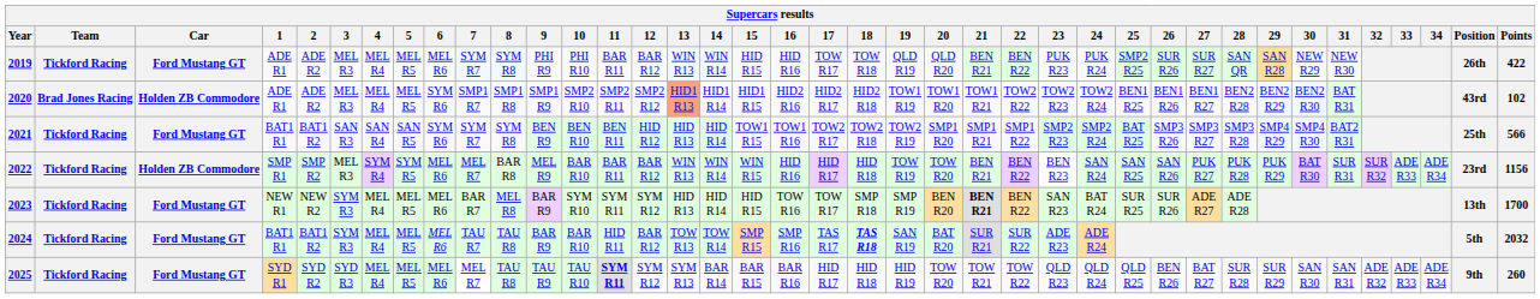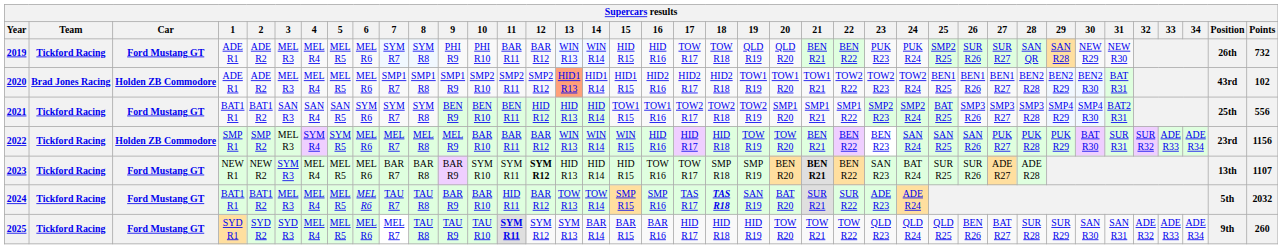2019 | Points: 422 -> 732
2020 | 6: SYM R6 -> MEL R6
2021 | Points: 566 -> 556
2022 | 8: BAR R8 -> MEL R8
2023 | 8: MEL R8 -> BAR R8
2023 | 12: normal -> bold
2023 | Points: 1700 -> 1107
2024 | 3: SYM R3 -> MEL R3
